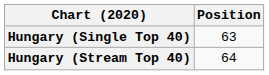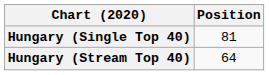Hungary (Single Top 40) | Position: 63 -> 81
